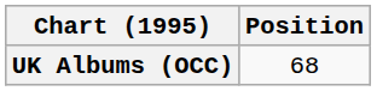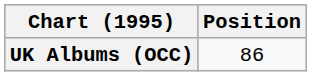UK Albums (OCC) | Position: 68 -> 86
